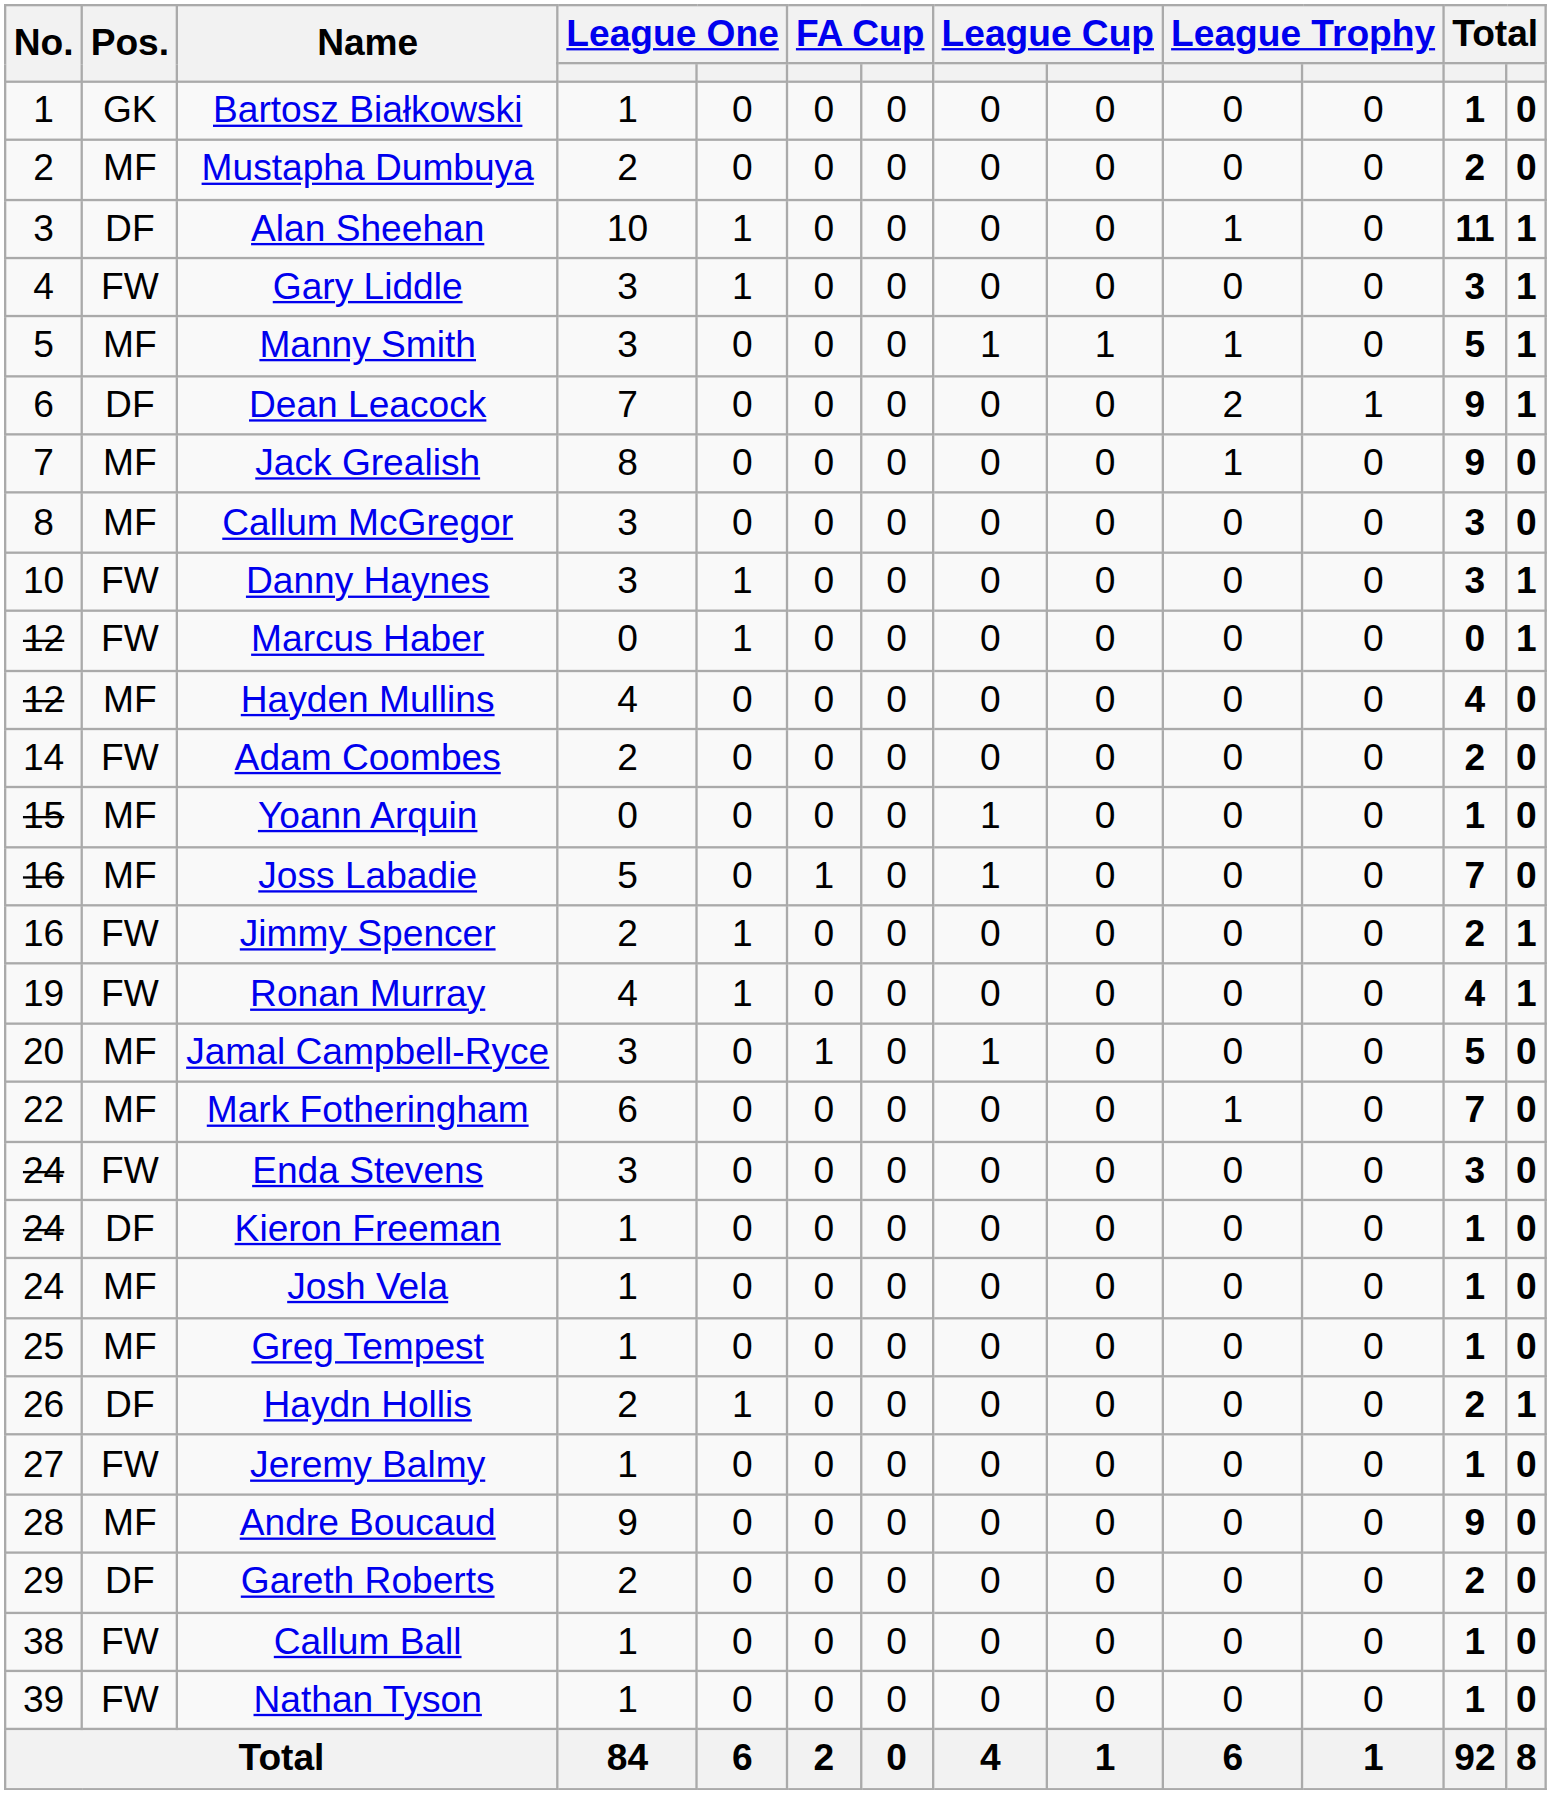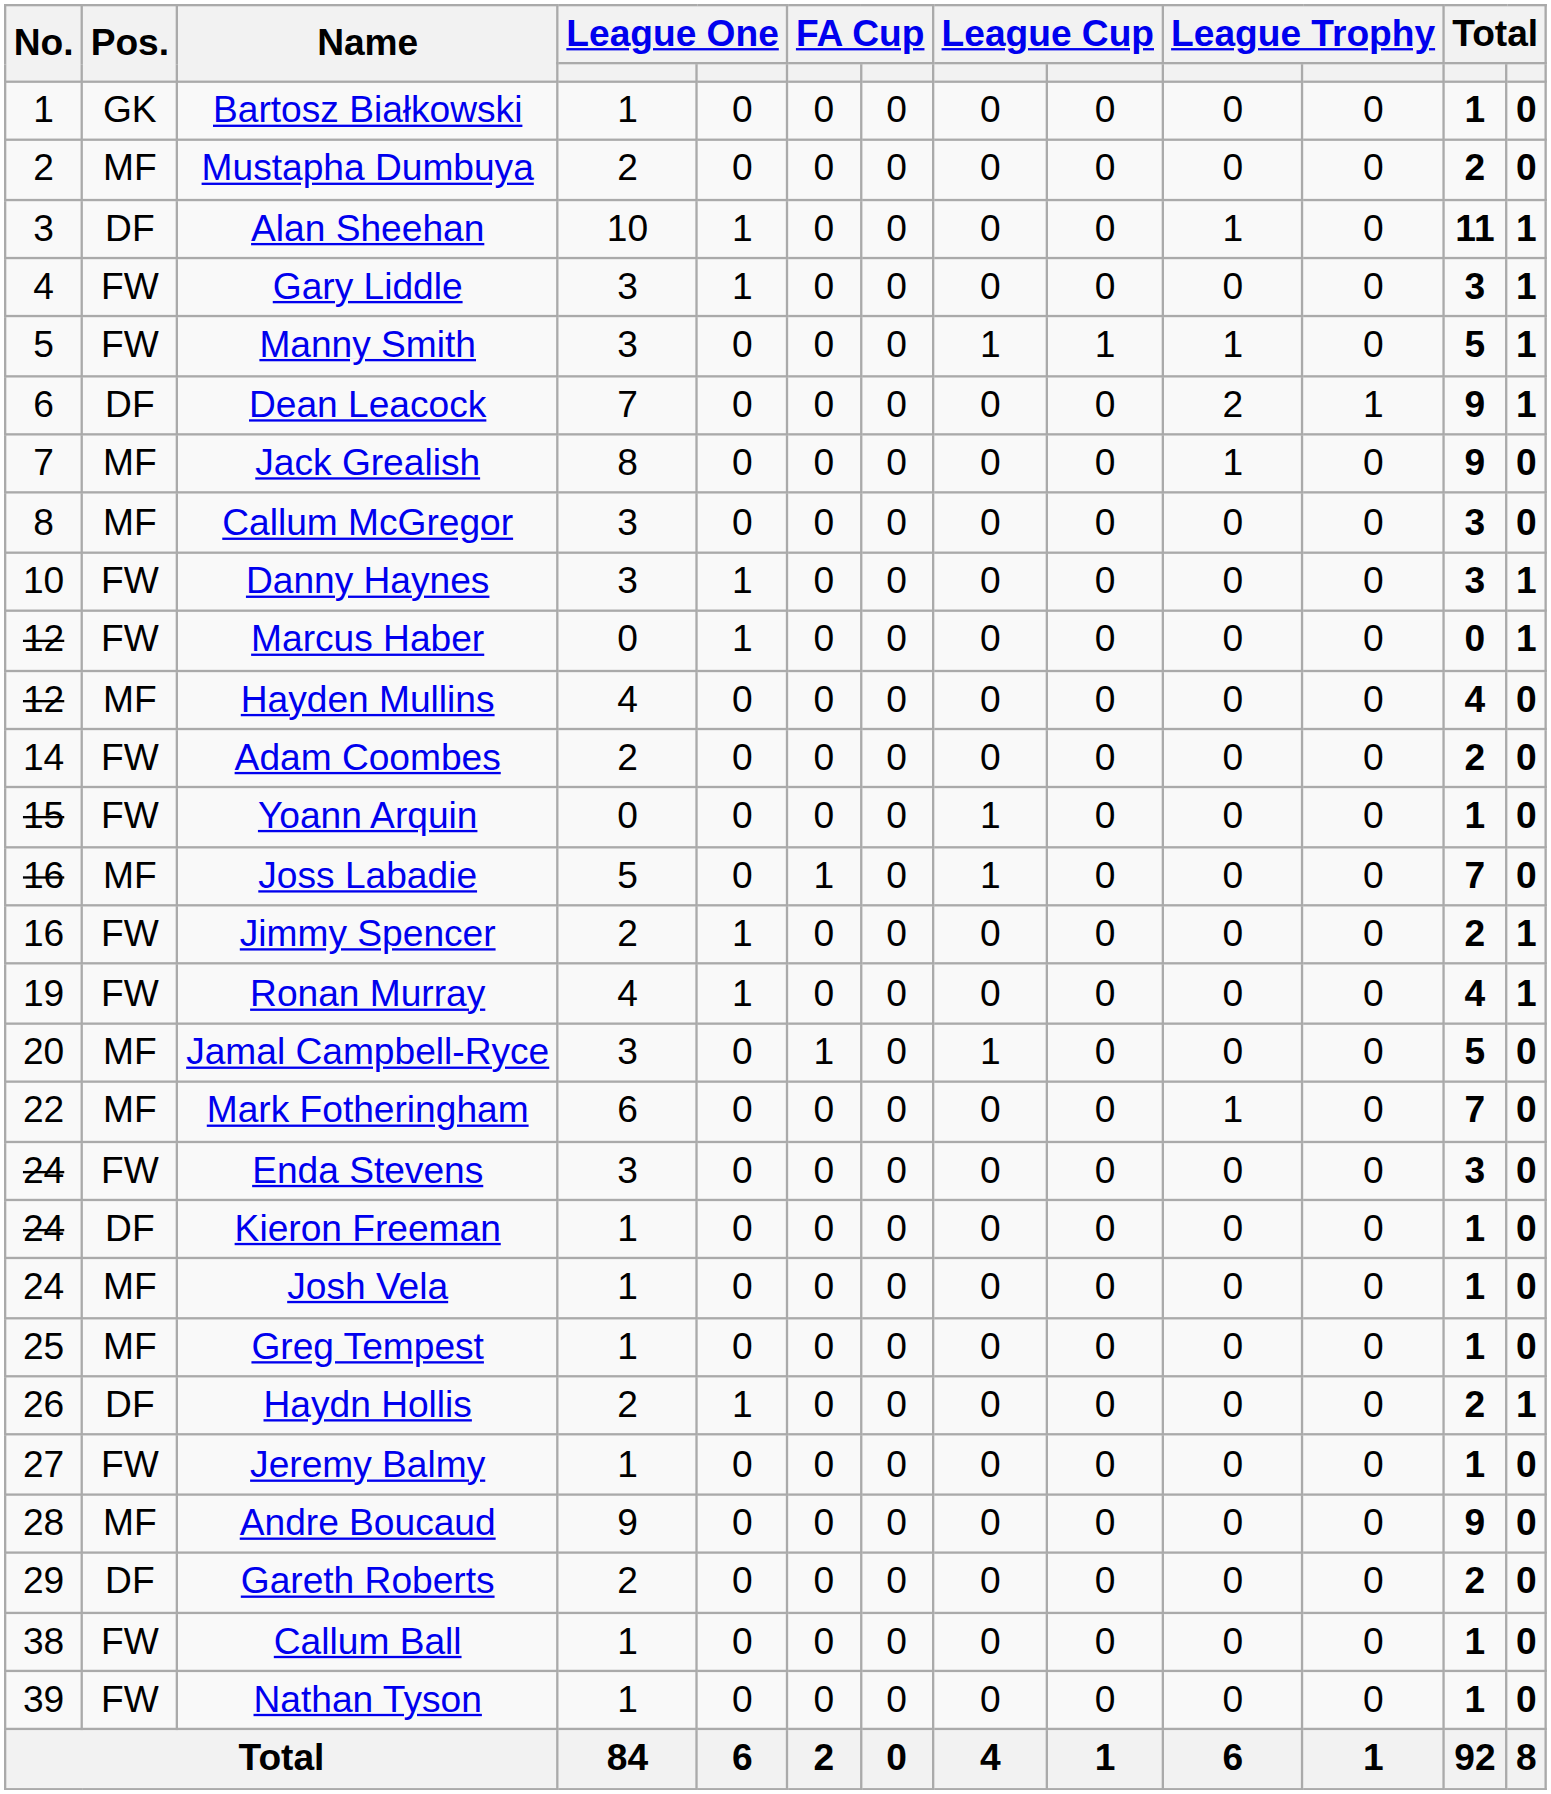Manny Smith | Pos.: MF -> FW
Yoann Arquin | Pos.: MF -> FW
